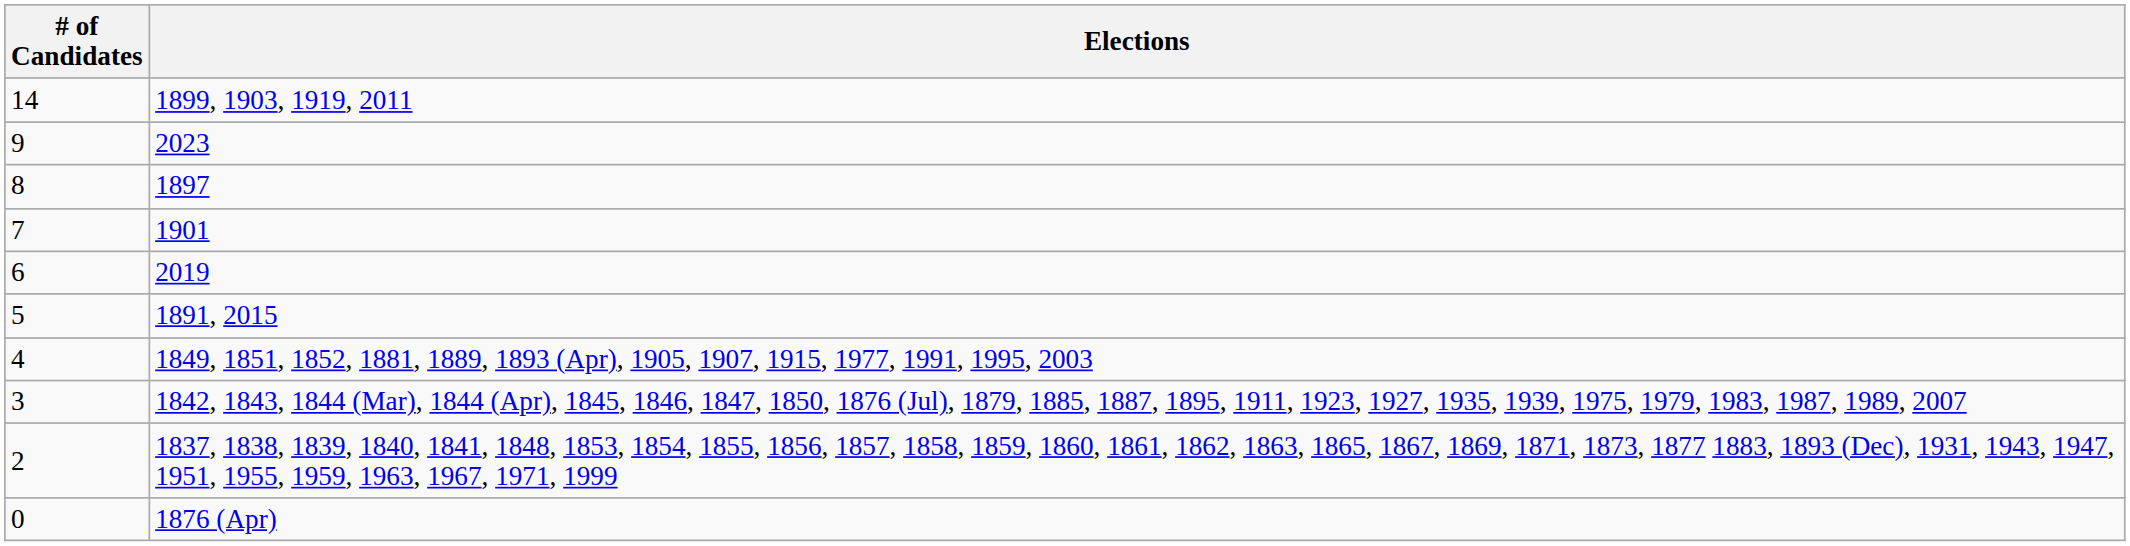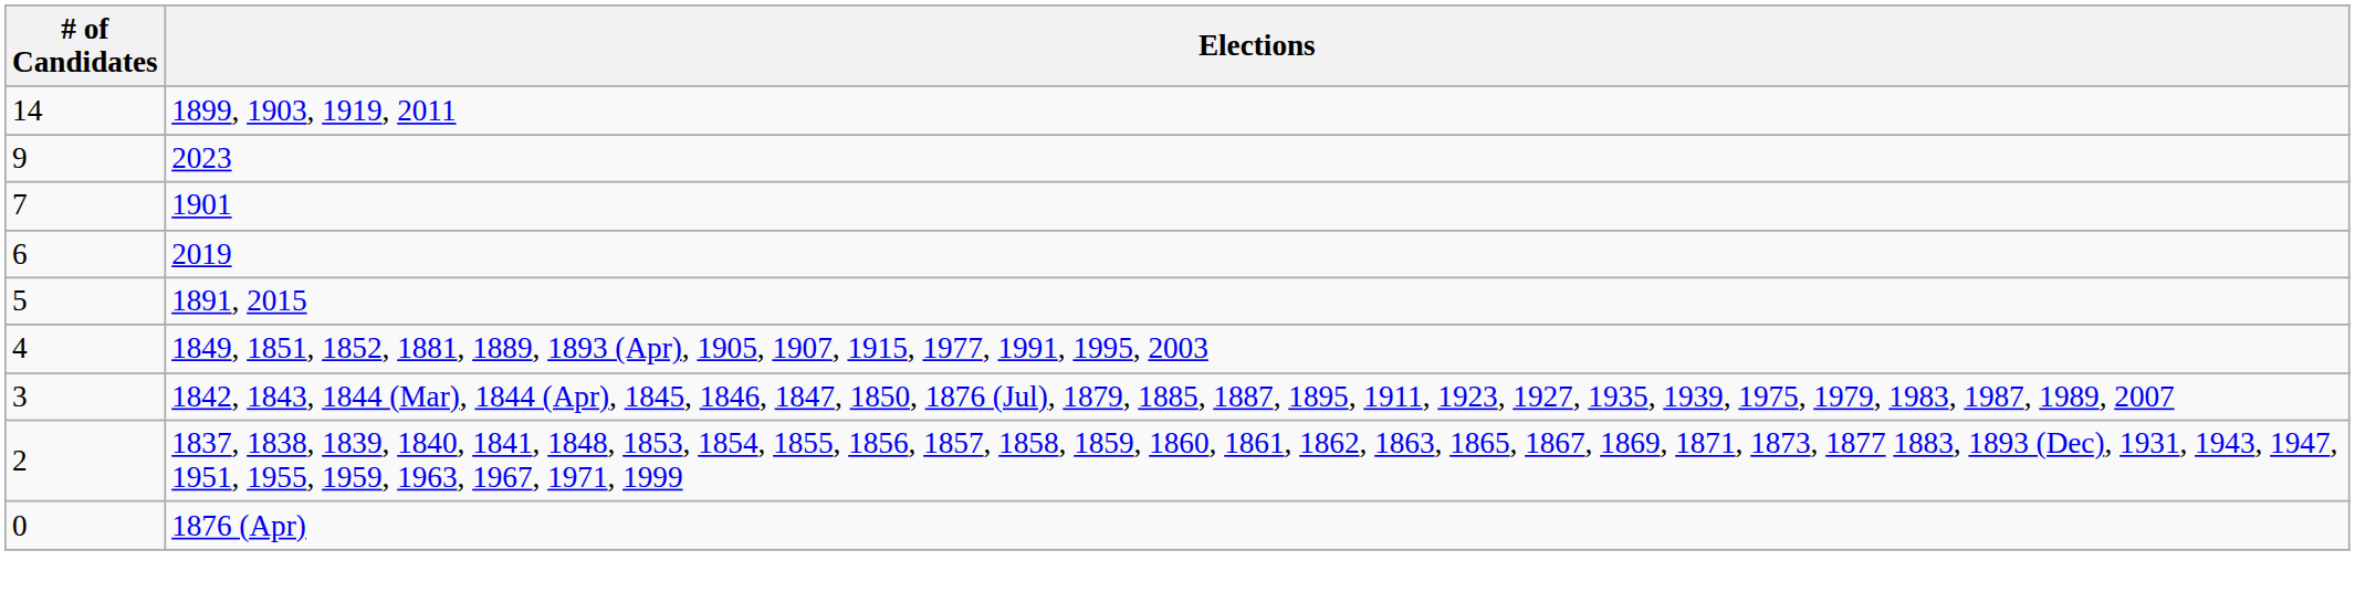- row: 8 | 1897
